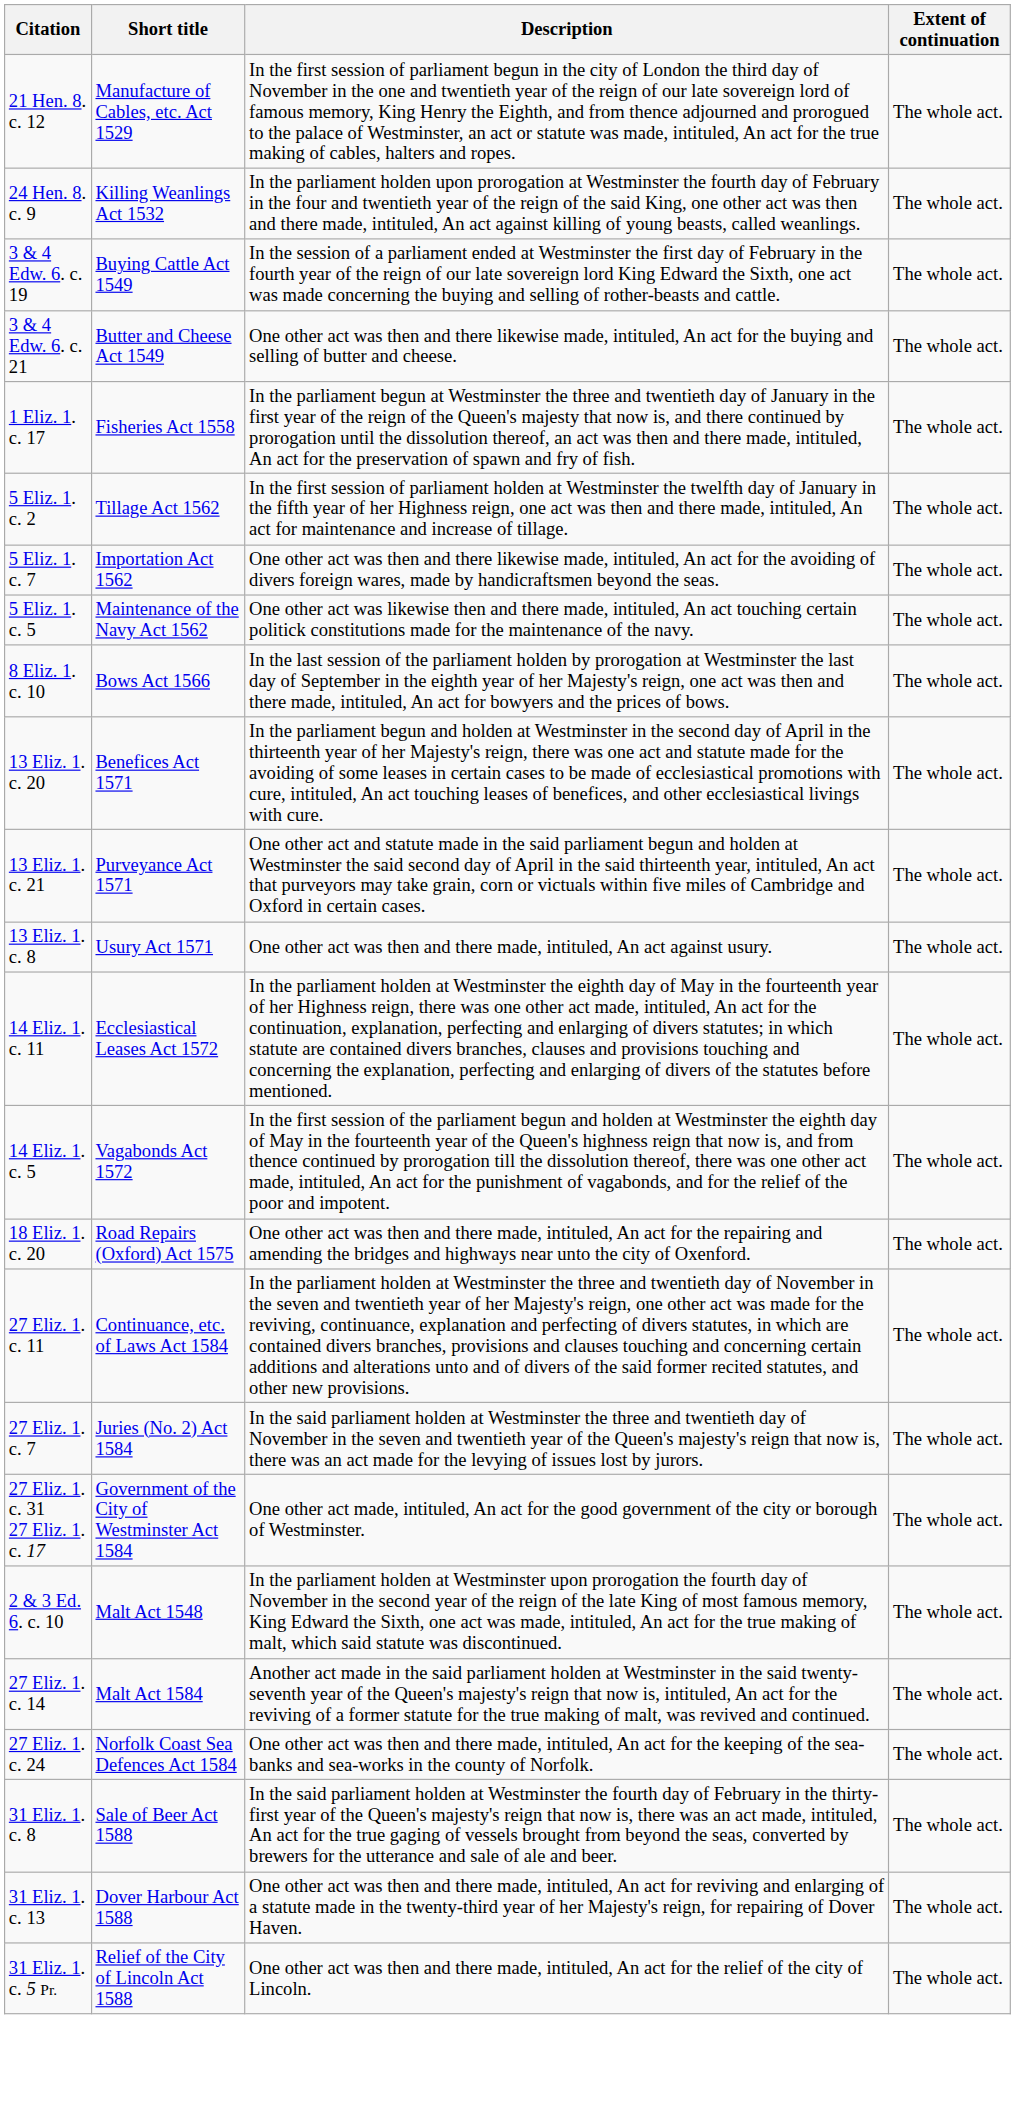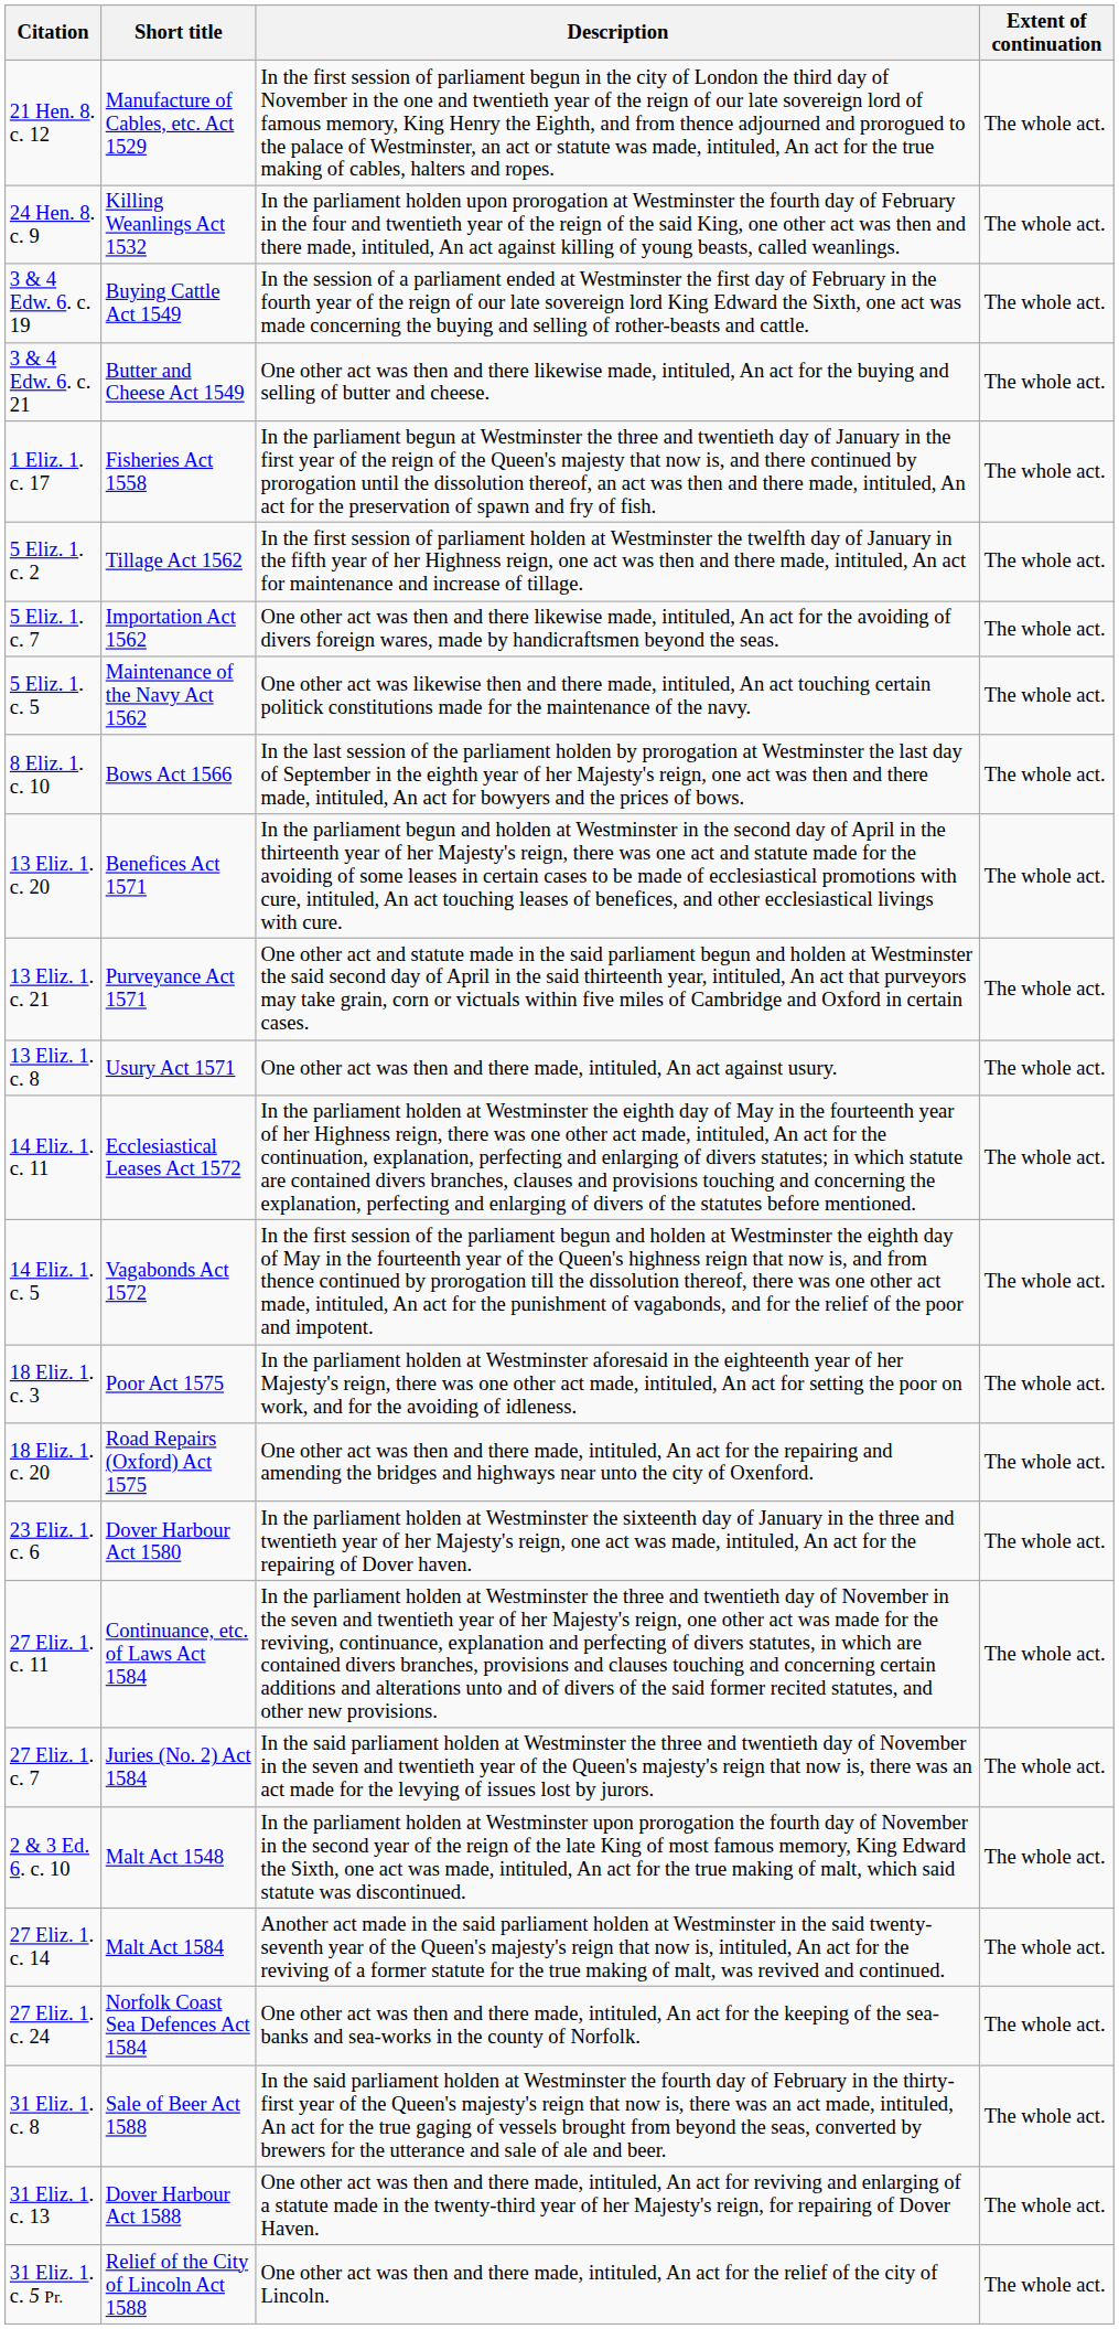+ row: 18 Eliz. 1. c. 3 | Poor Act 1575 | In the parliament holden at Westminster aforesaid in the eighteenth year of her Majesty's reign, there was one other act made, intituled, An act for setting the poor on work, and for the avoiding of idleness. | The whole act.
+ row: 23 Eliz. 1. c. 6 | Dover Harbour Act 1580 | In the parliament holden at Westminster the sixteenth day of January in the three and twentieth year of her Majesty's reign, one act was made, intituled, An act for the repairing of Dover haven. | The whole act.
- row: 27 Eliz. 1. c. 31 27 Eliz. 1. c. 17 | Government of the City of Westminster Act 1584 | One other act made, intituled, An act for the good government of the city or borough of Westminster. | The whole act.
